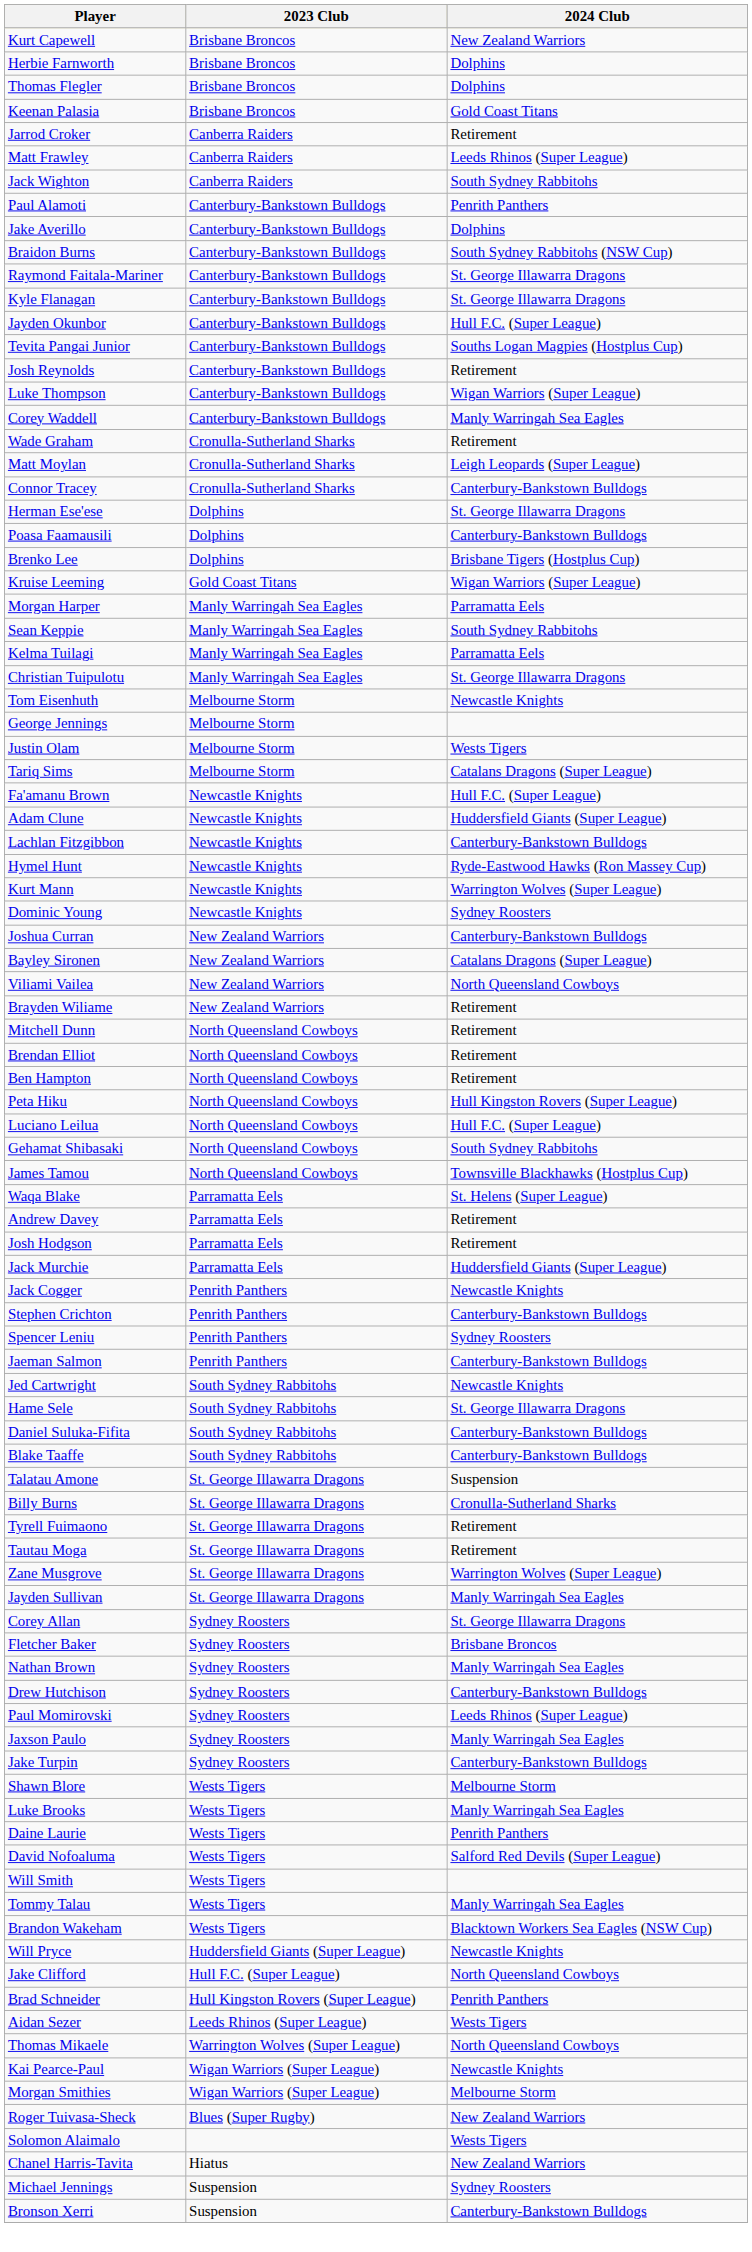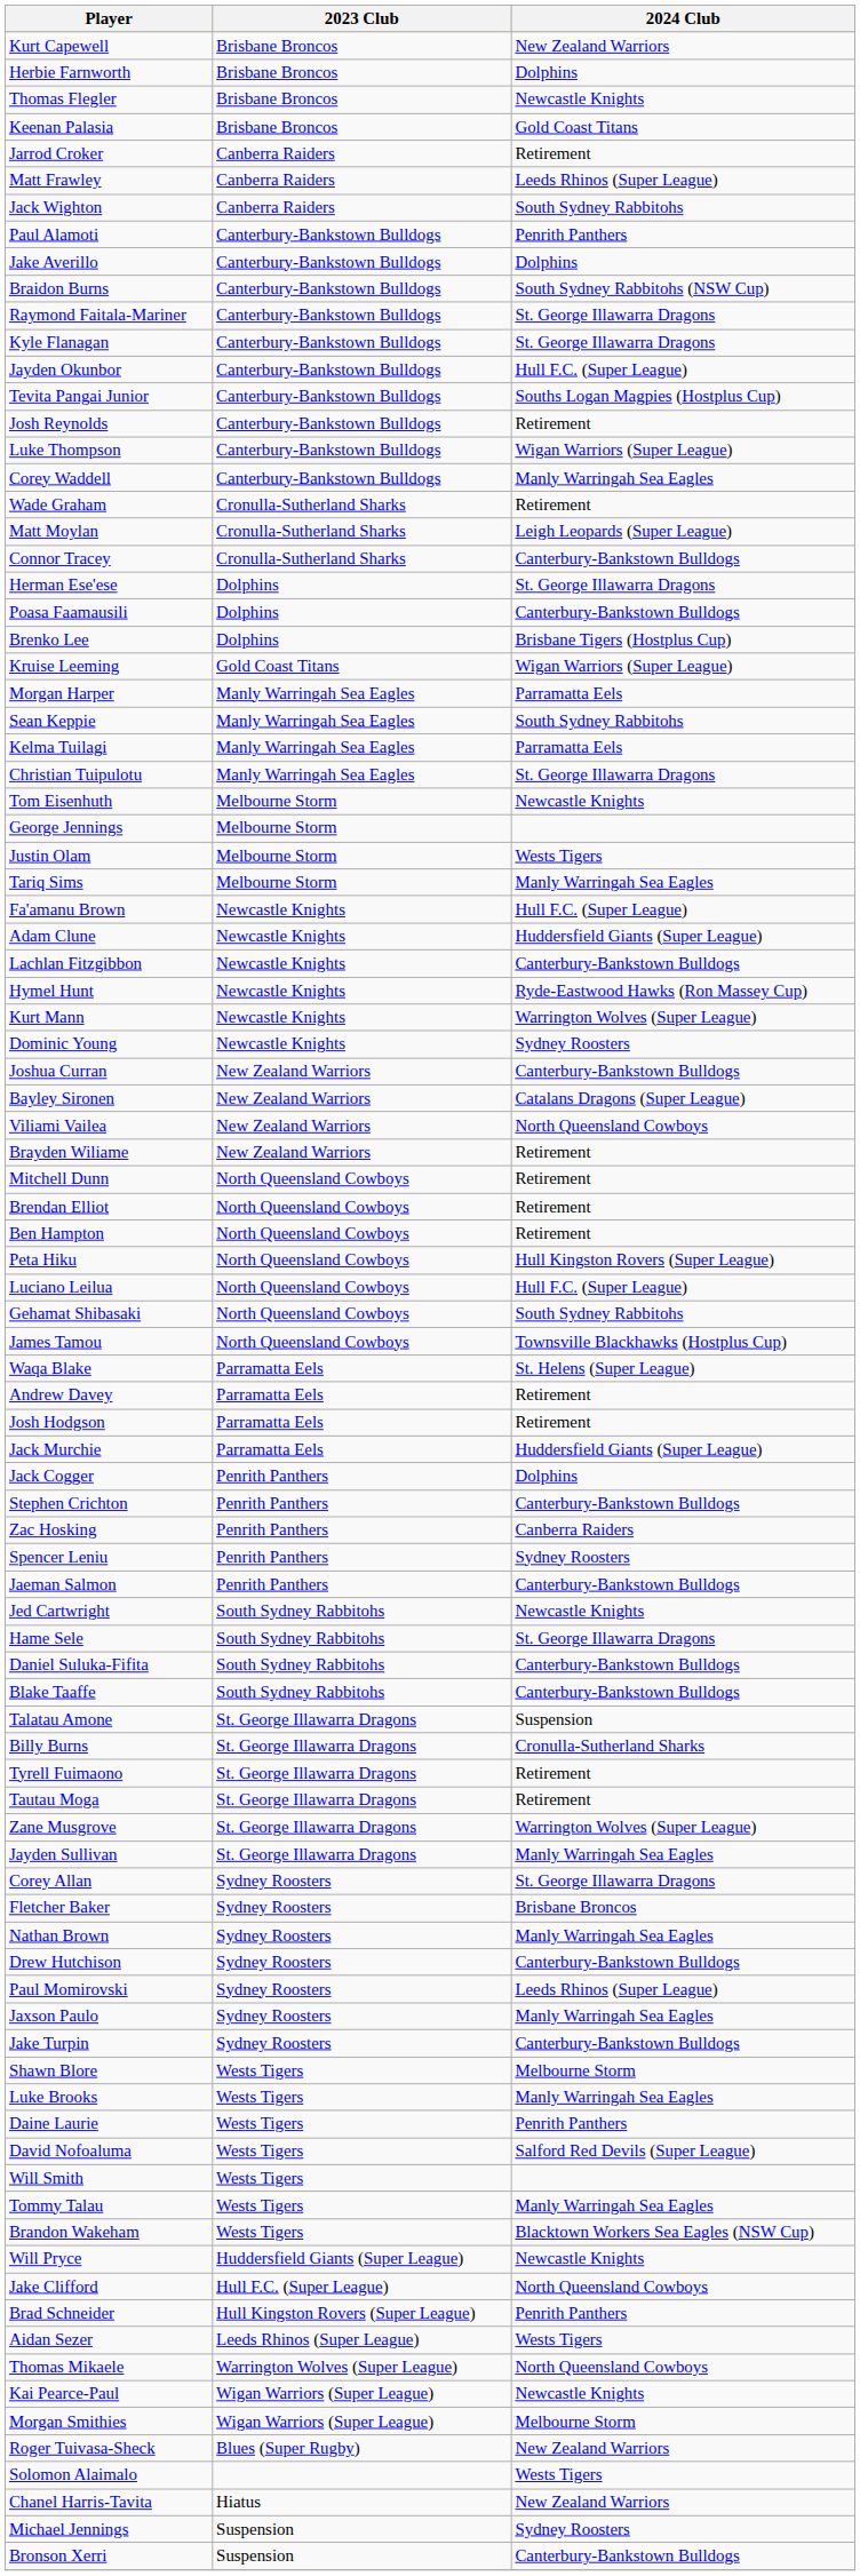Thomas Flegler | 2024 Club: Dolphins -> Newcastle Knights
Tariq Sims | 2024 Club: Catalans Dragons (Super League) -> Manly Warringah Sea Eagles
Jack Cogger | 2024 Club: Newcastle Knights -> Dolphins
+ row: Zac Hosking | Penrith Panthers | Canberra Raiders
